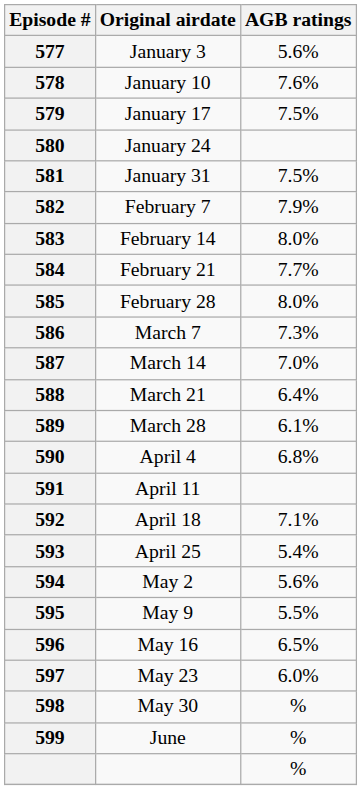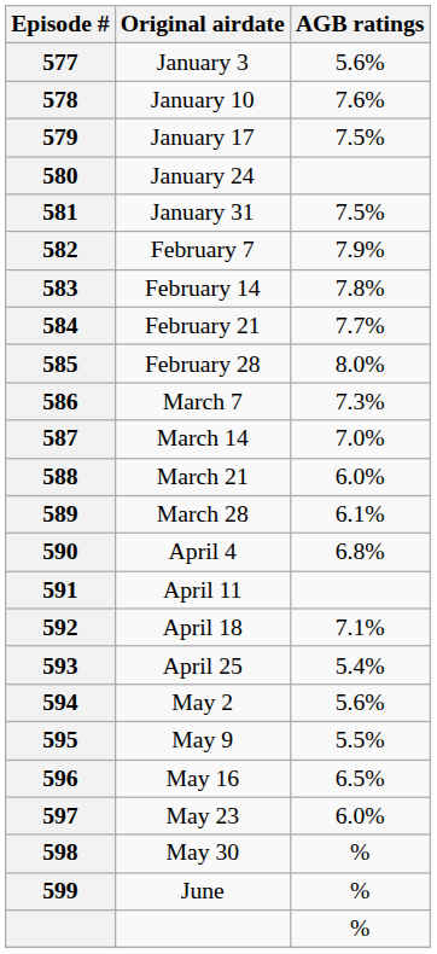583 | AGB ratings: 8.0% -> 7.8%
588 | AGB ratings: 6.4% -> 6.0%
